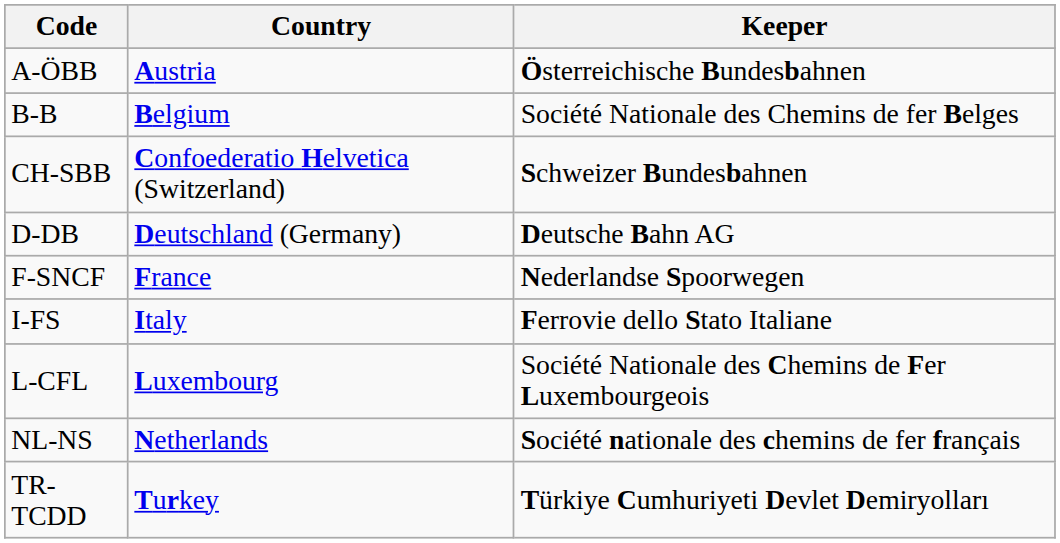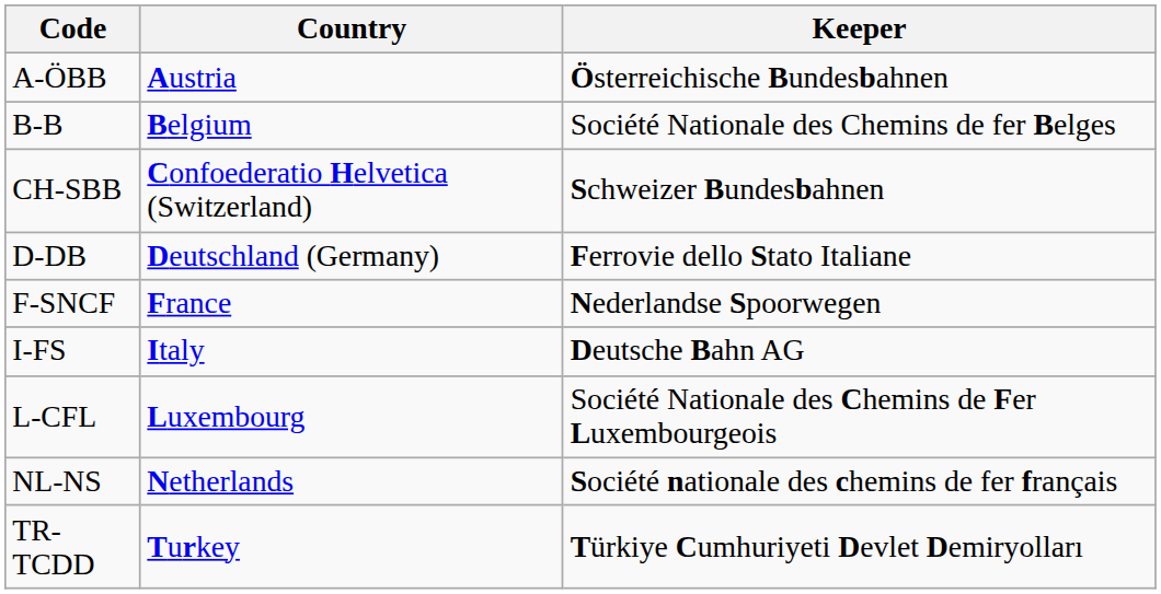D-DB | Keeper: Deutsche Bahn AG -> Ferrovie dello Stato Italiane
I-FS | Keeper: Ferrovie dello Stato Italiane -> Deutsche Bahn AG
